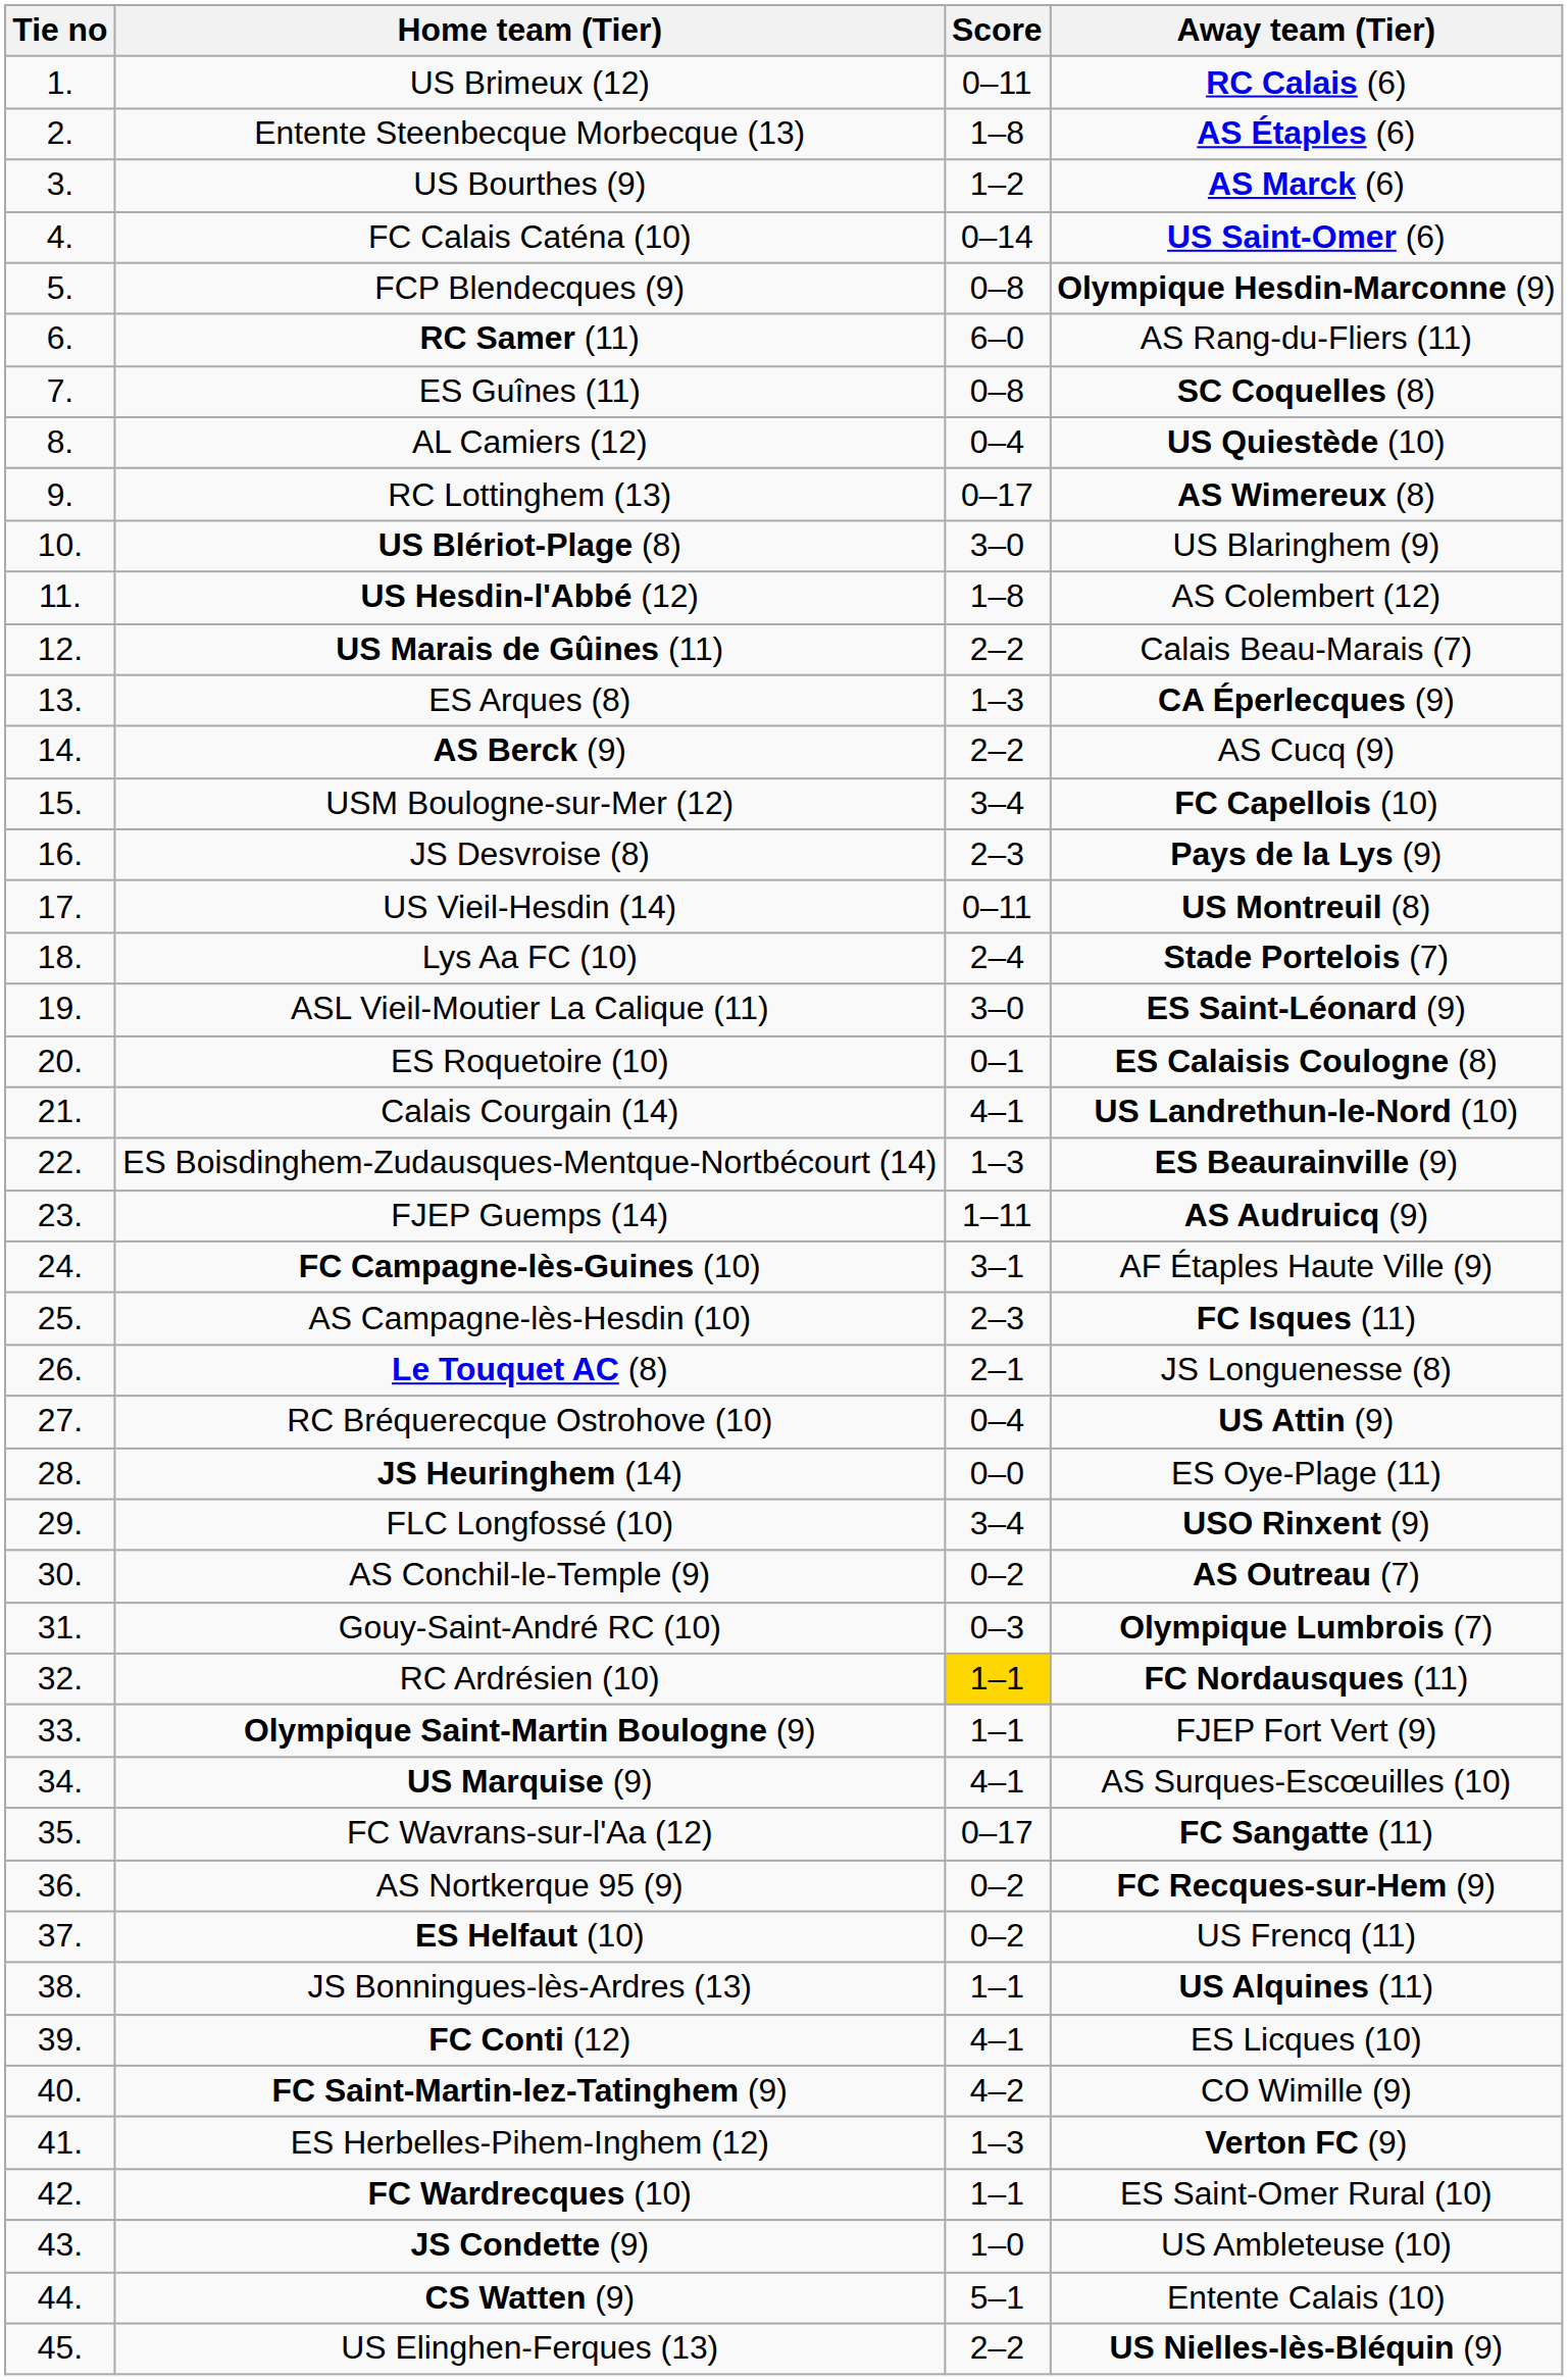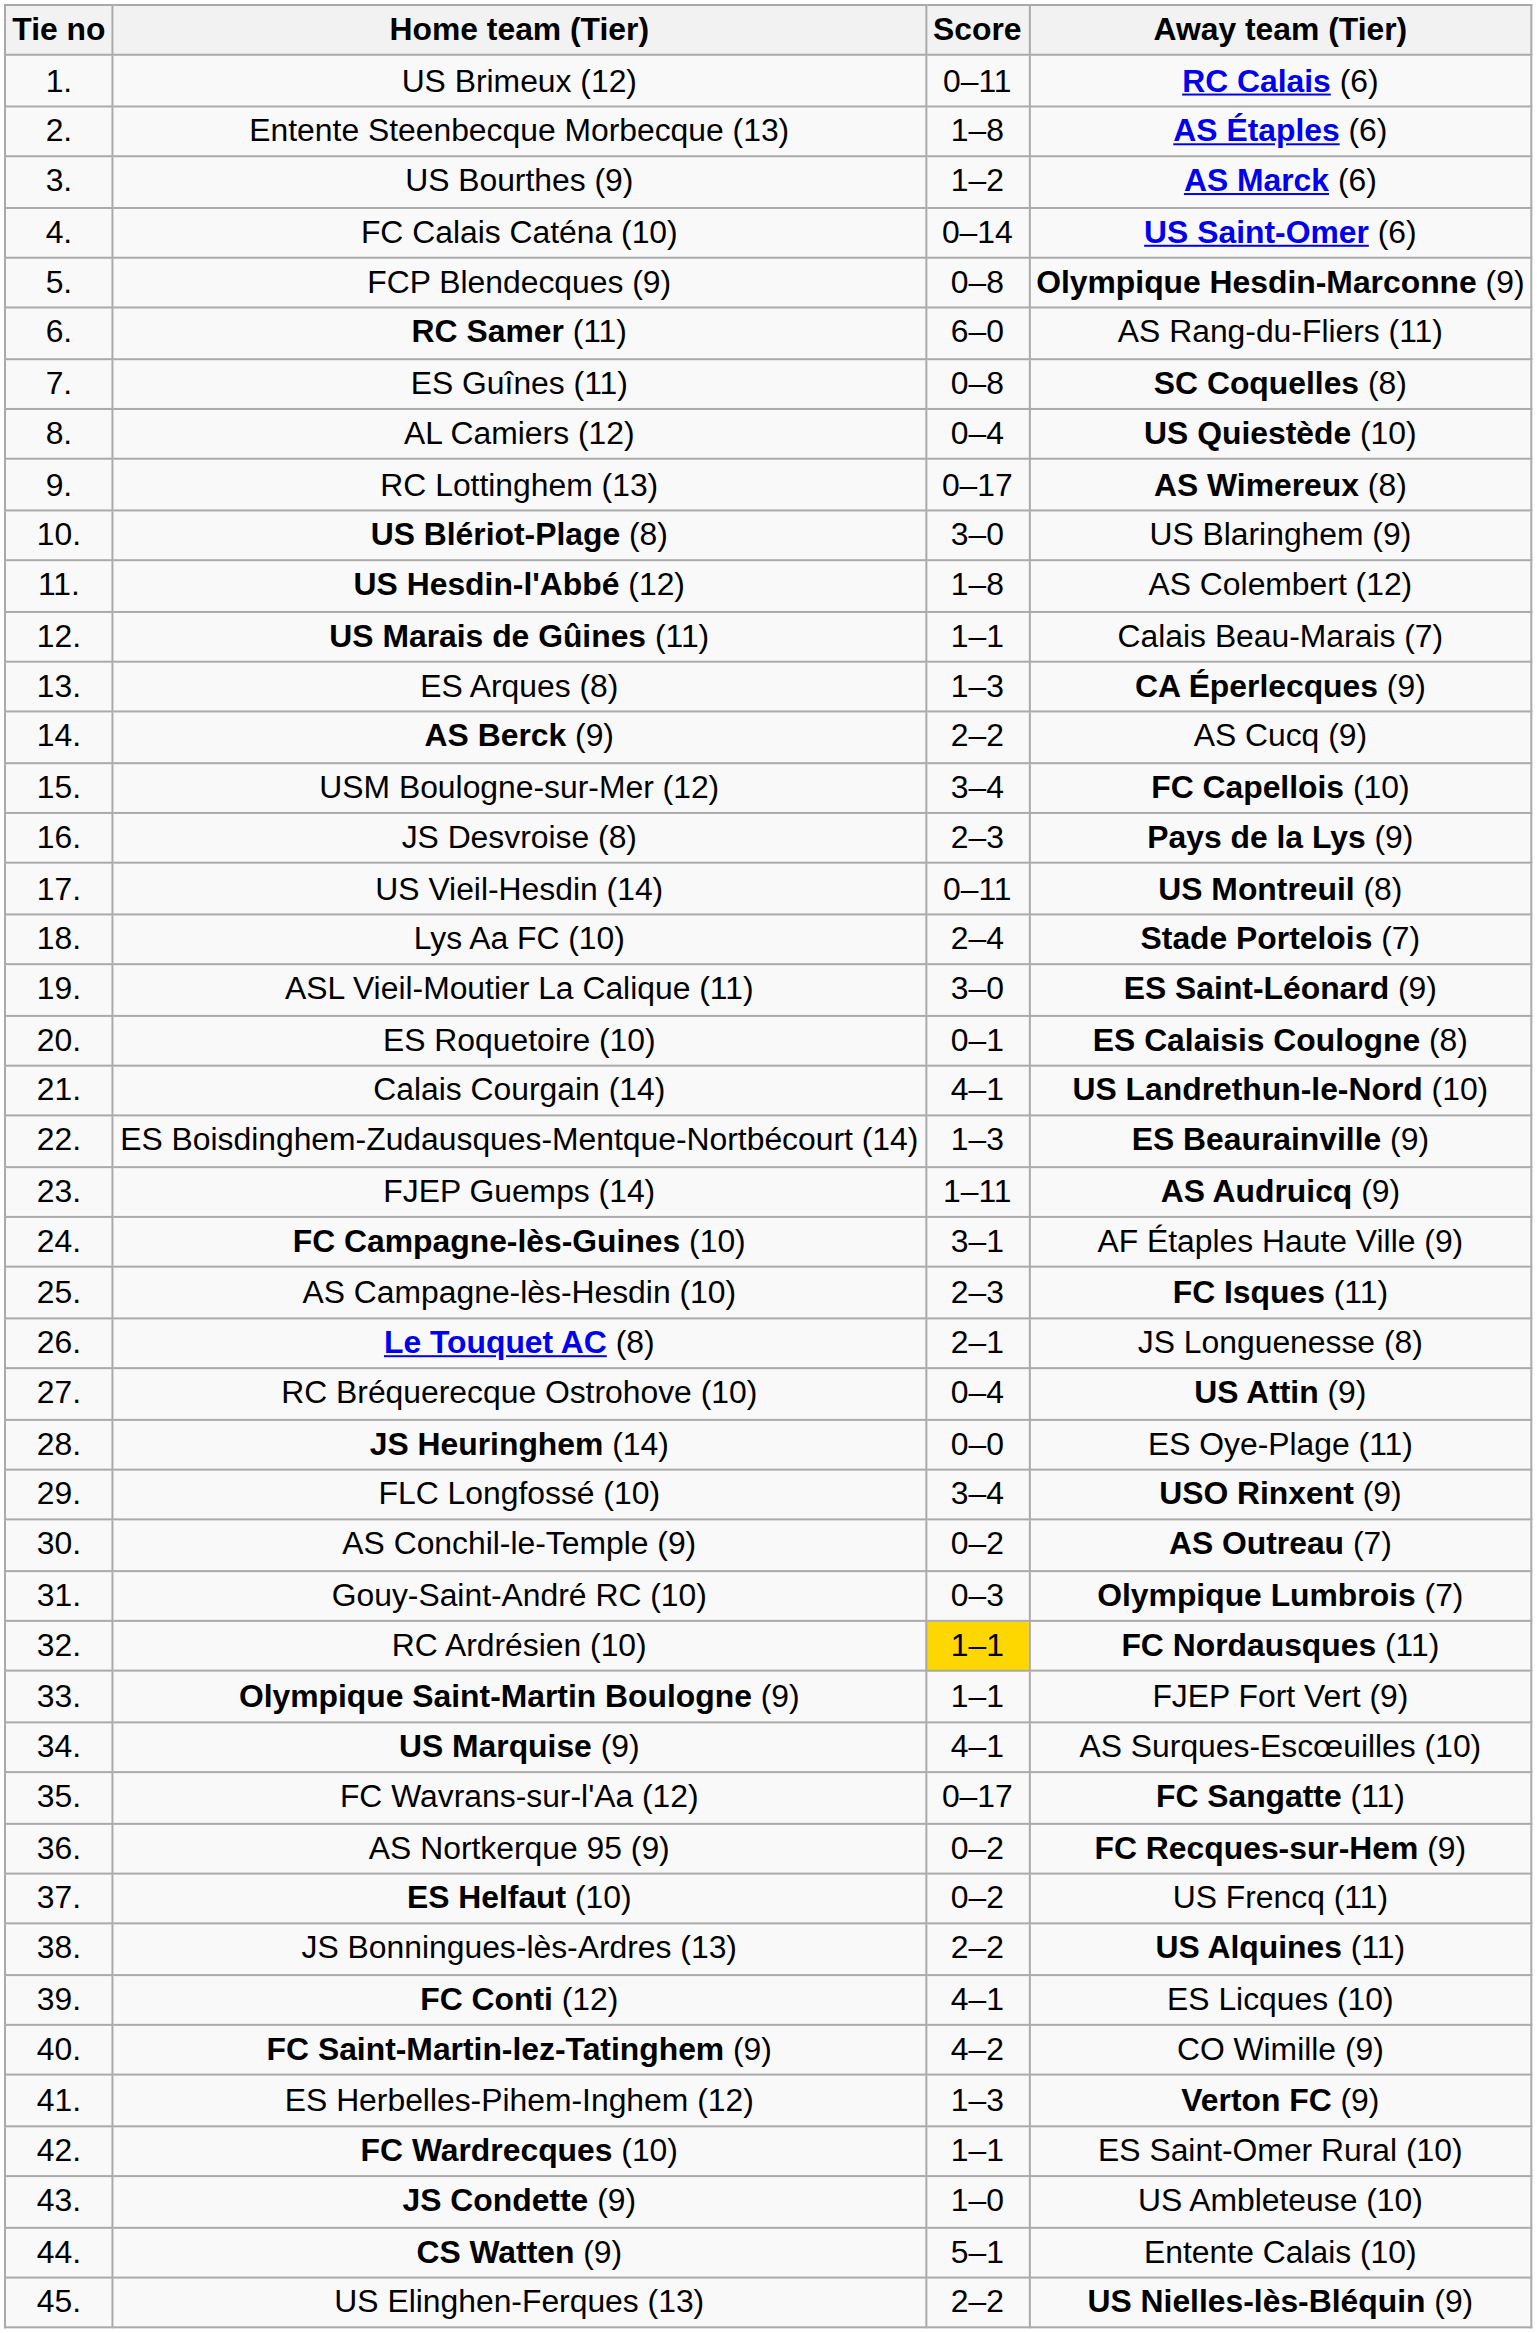US Marais de Gûines (11) | Score: 2–2 -> 1–1
JS Bonningues-lès-Ardres (13) | Score: 1–1 -> 2–2
